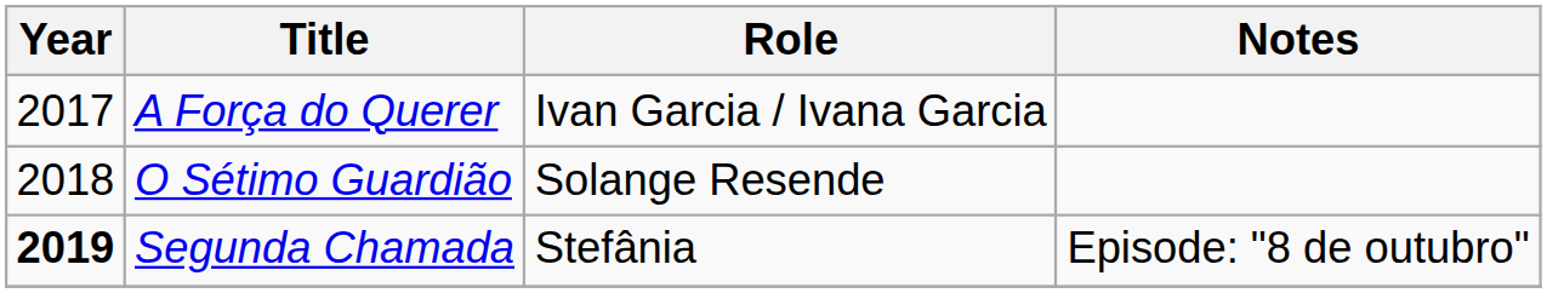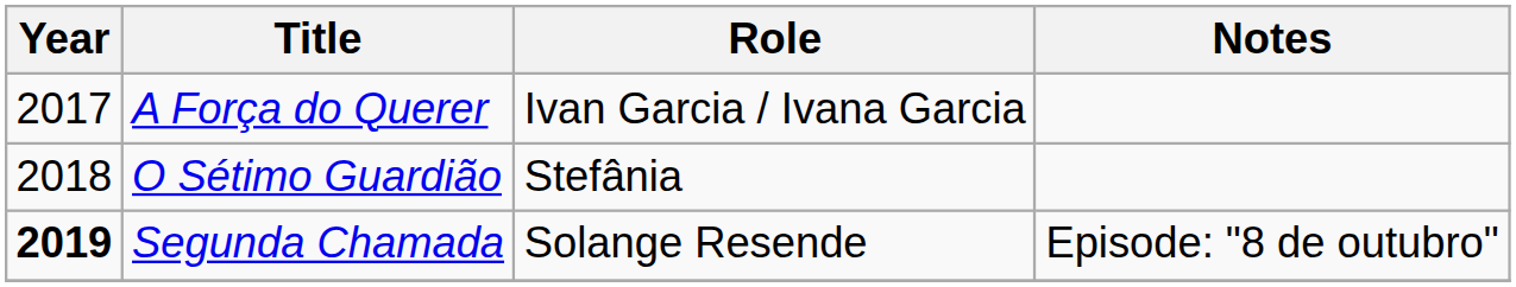O Sétimo Guardião | Role: Solange Resende -> Stefânia
Segunda Chamada | Role: Stefânia -> Solange Resende
